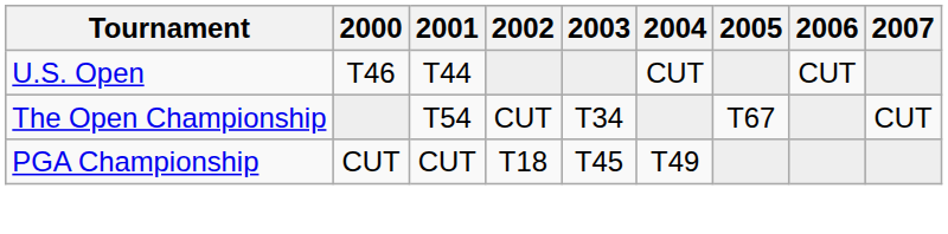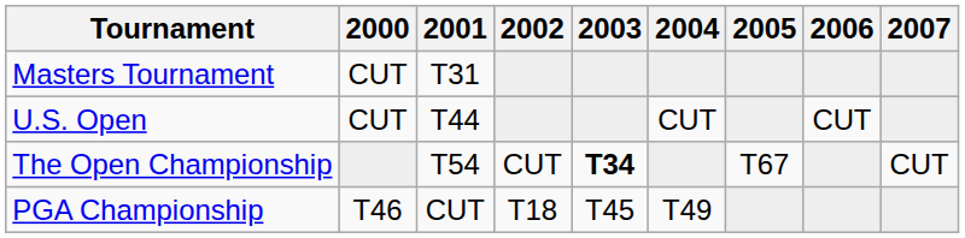+ row: Masters Tournament | CUT | T31
U.S. Open | 2000: T46 -> CUT
The Open Championship | 2003: normal -> bold
PGA Championship | 2000: CUT -> T46
